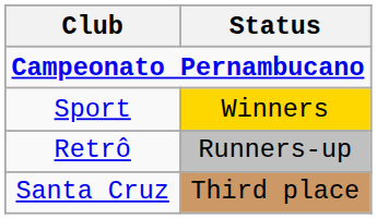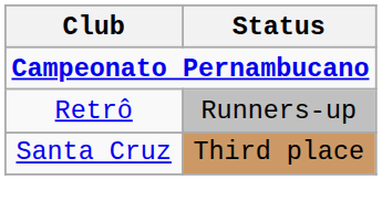- row: Sport | Winners
